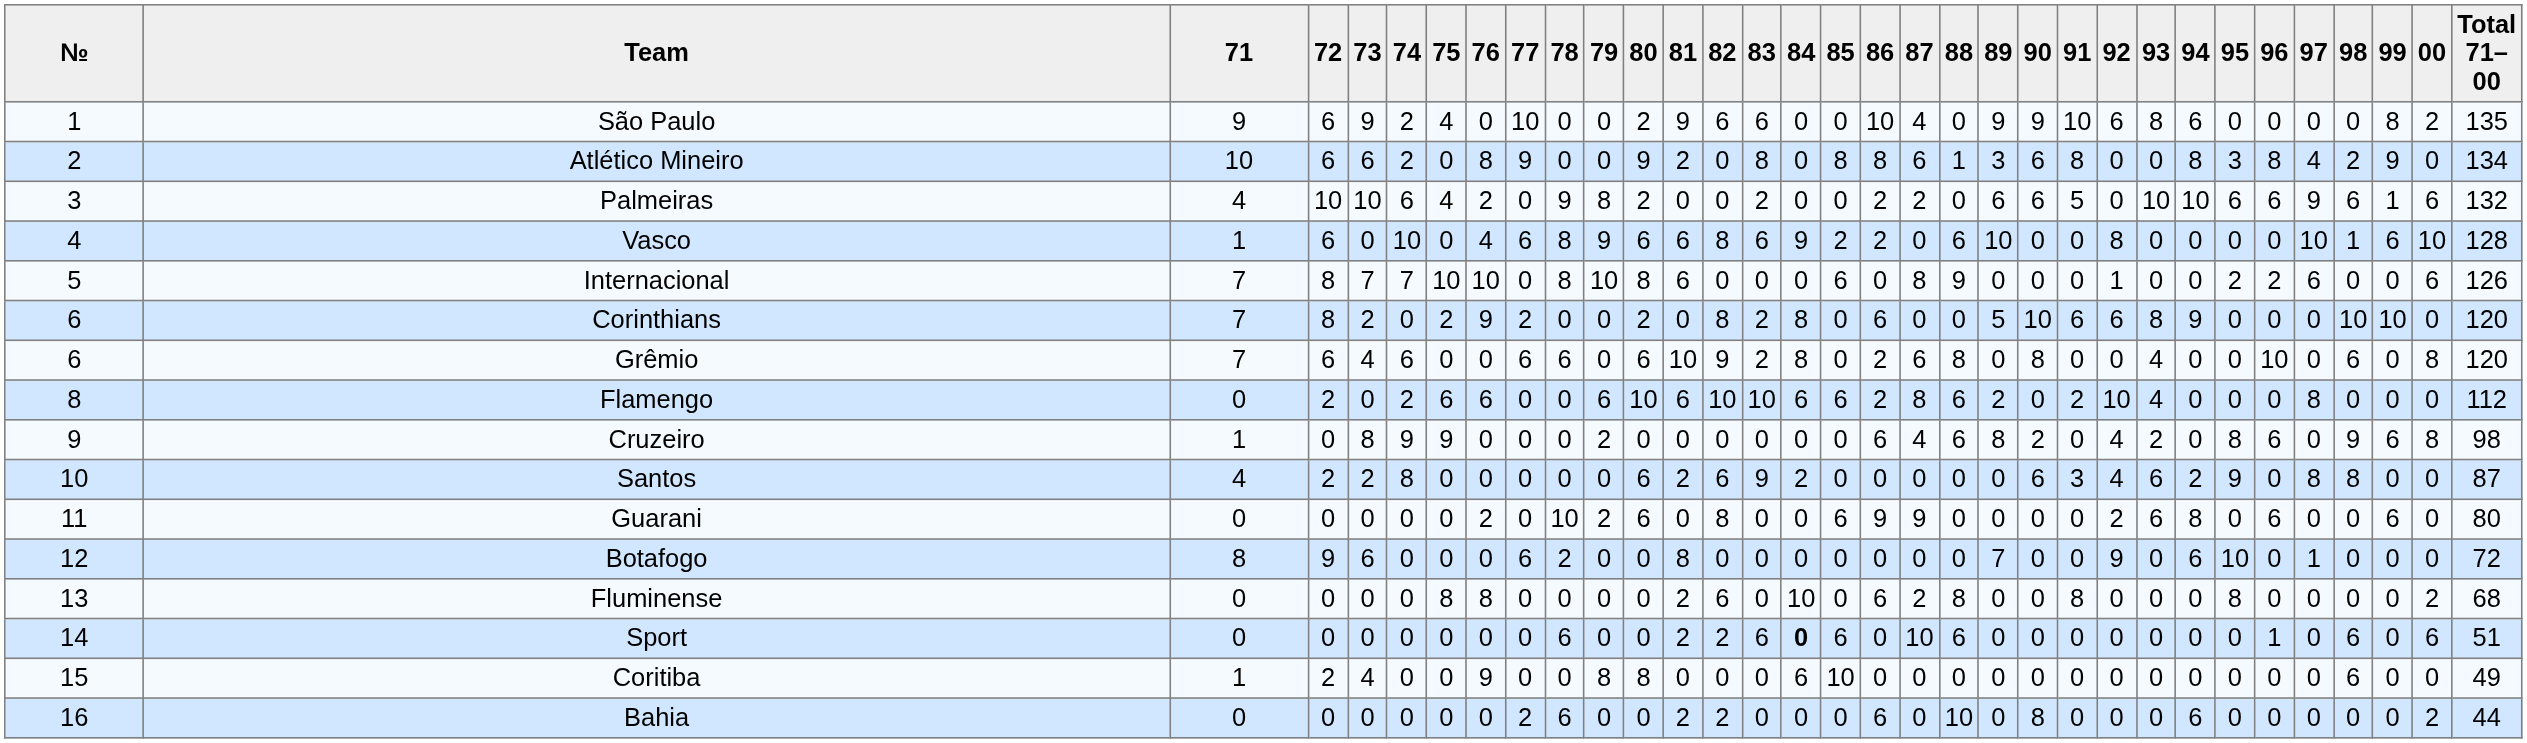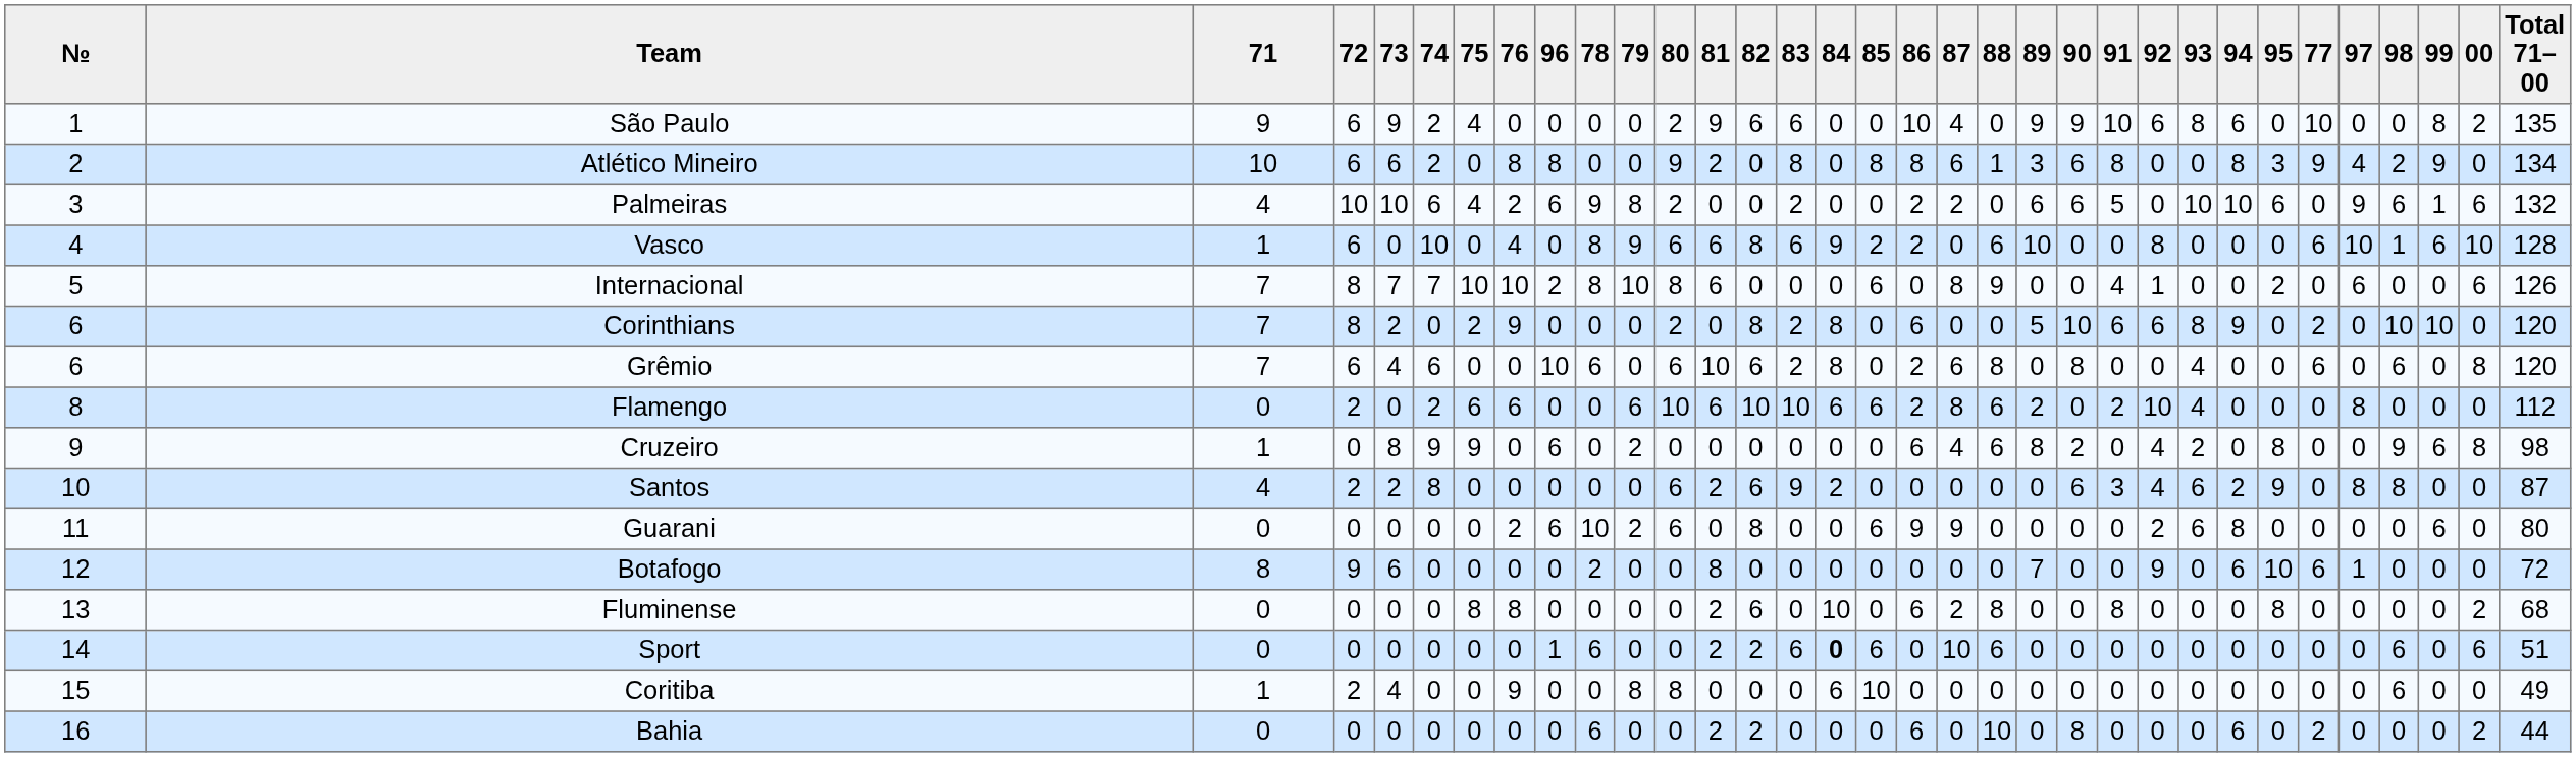columns swapped: 77 <-> 96
Internacional | 91: 0 -> 4
Grêmio | 82: 9 -> 6
